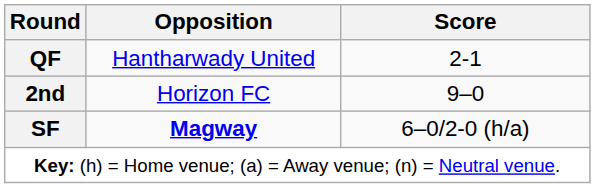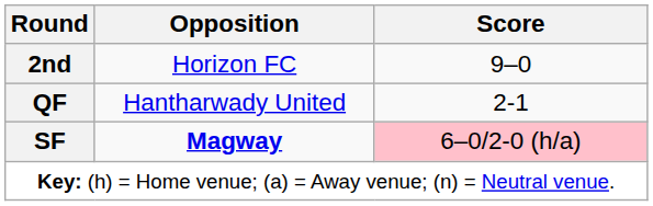rows swapped: 2nd <-> QF
SF | Score: no background -> pink background
